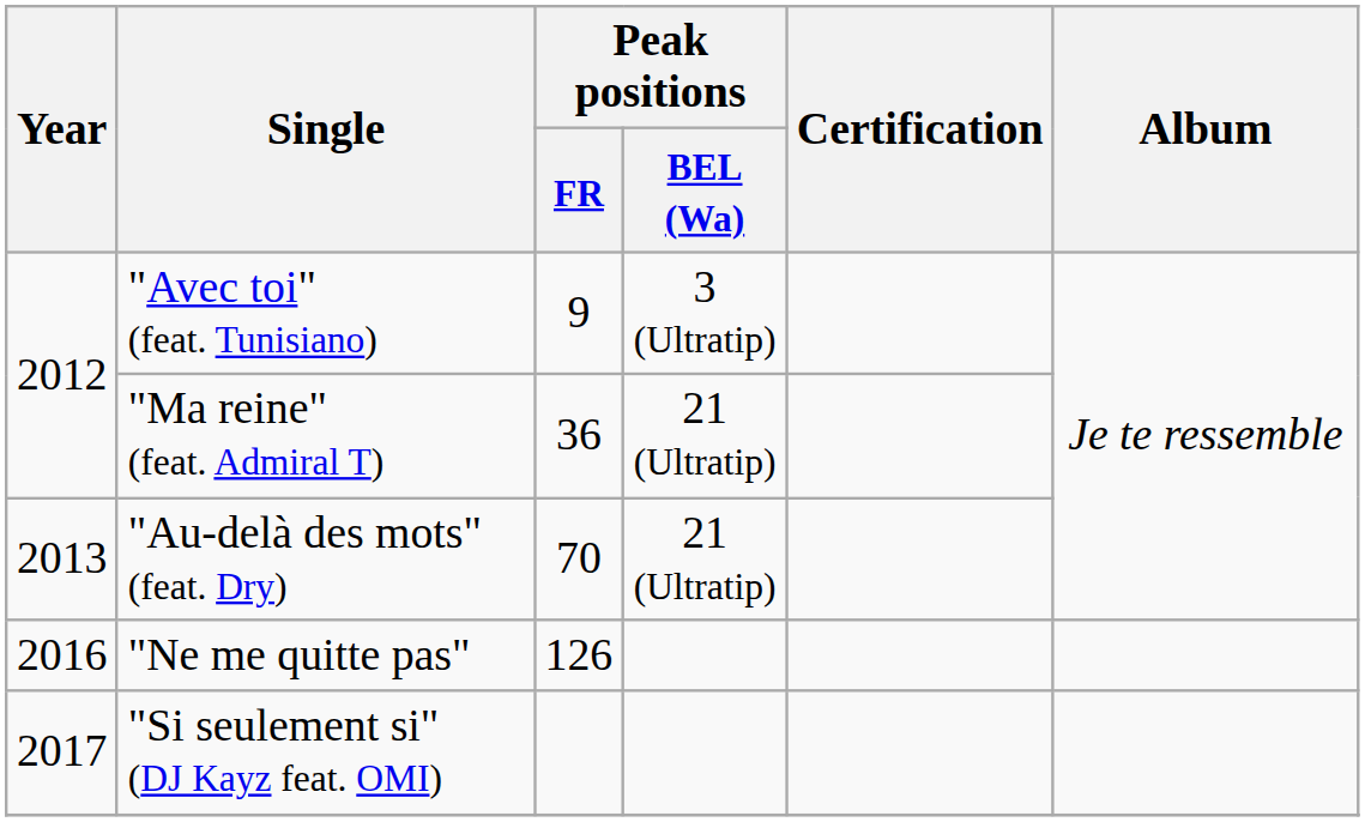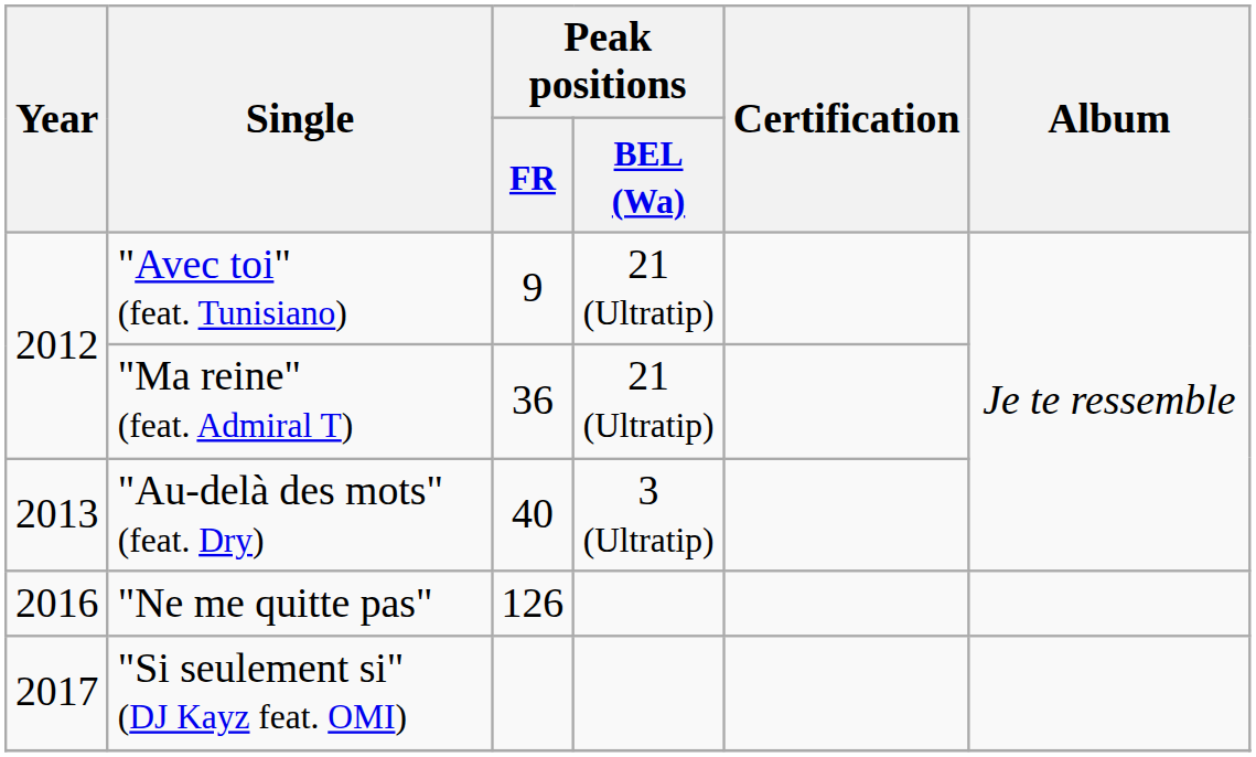"Avec toi" (feat. Tunisiano) | Peak positions / BEL (Wa): 3 (Ultratip) -> 21 (Ultratip)
"Au-delà des mots" (feat. Dry) | Peak positions / FR: 70 -> 40
"Au-delà des mots" (feat. Dry) | Peak positions / BEL (Wa): 21 (Ultratip) -> 3 (Ultratip)
